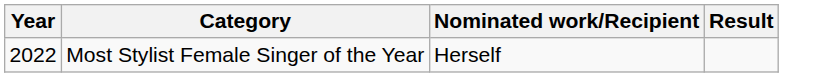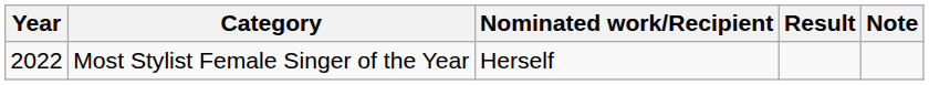+ column: Note
